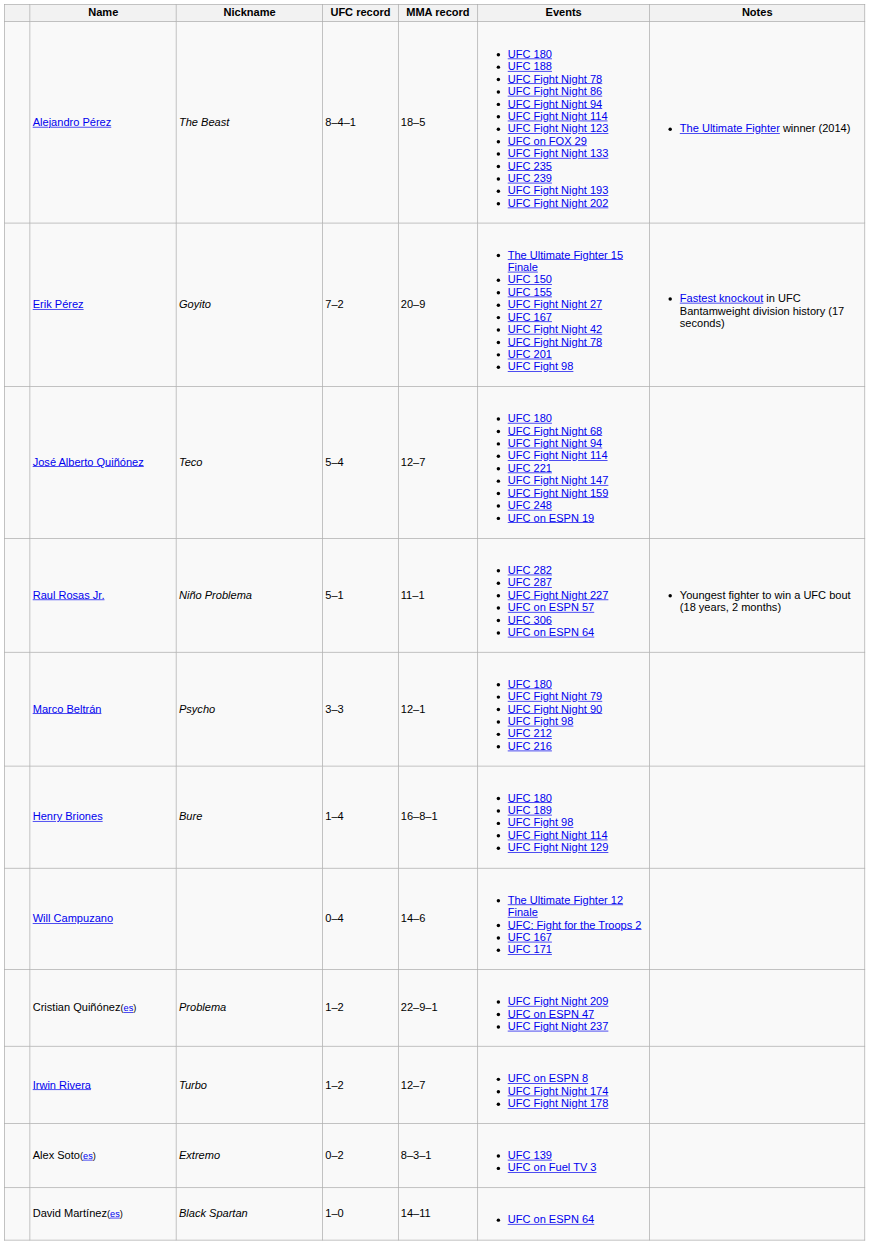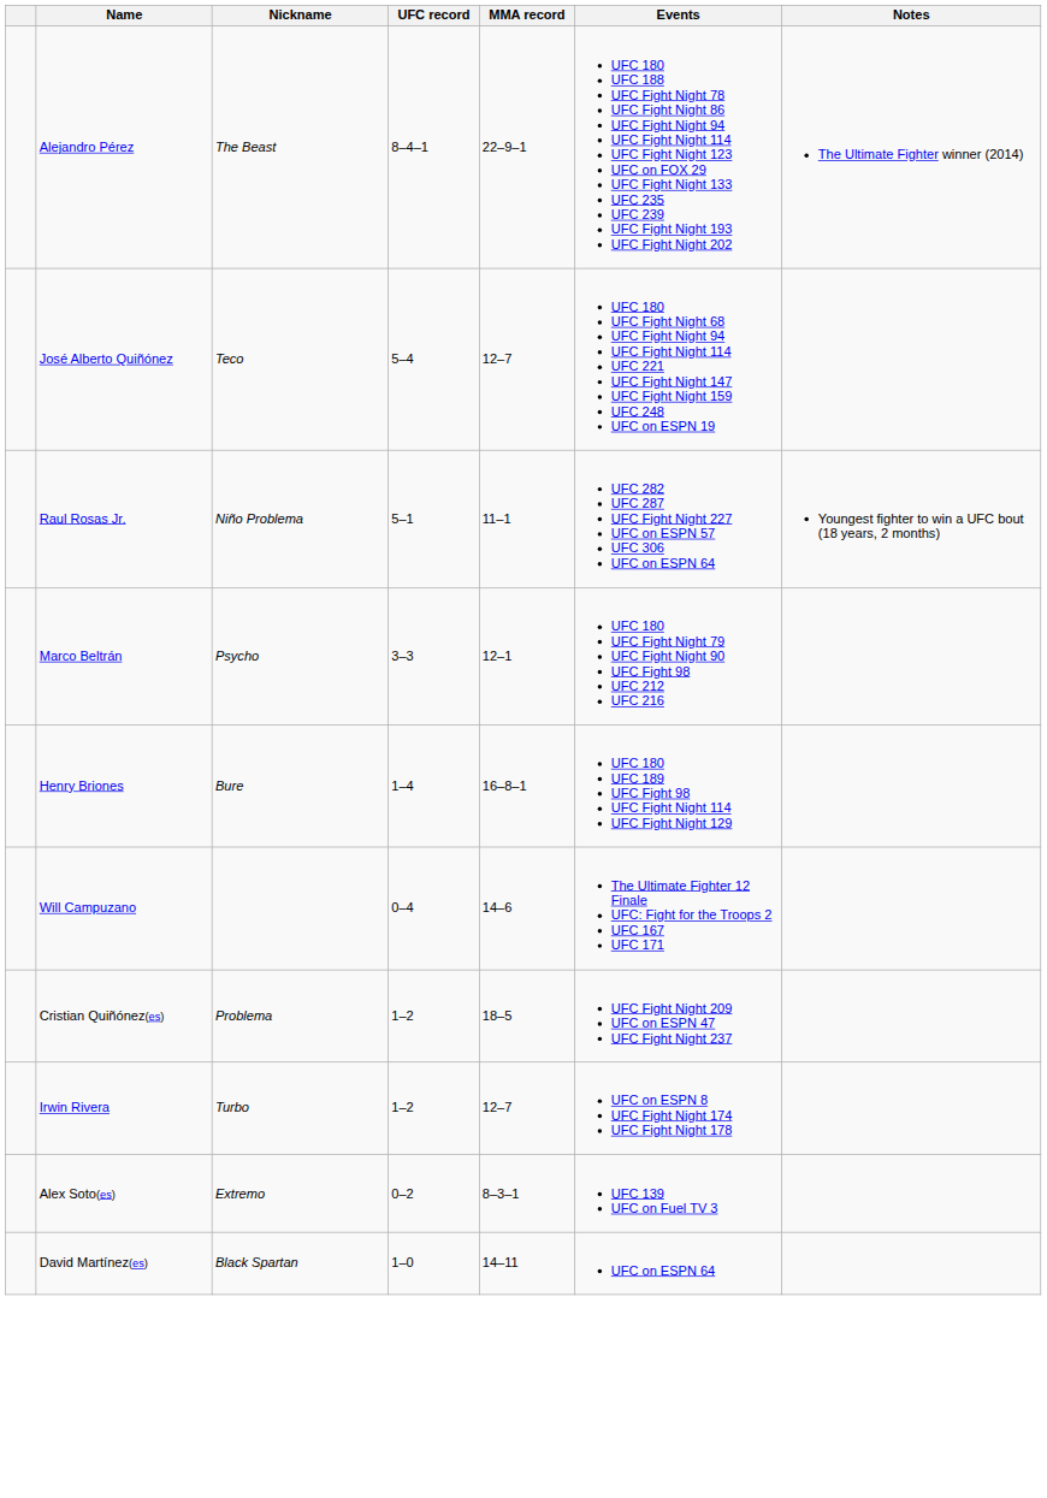Alejandro Pérez | MMA record: 18–5 -> 22–9–1
- row: Erik Pérez | Goyito | 7–2 | 20–9 | The Ultimate Fighter 15 Finale UFC 150 UFC 155 UFC Fight Night 27 UFC 167 UFC Fight Night 42 UFC Fight Night 78 UFC 201 UFC Fight 98 | Fastest knockout in UFC Bantamweight division history (17 seconds)
Cristian Quiñónez(es) | MMA record: 22–9–1 -> 18–5
